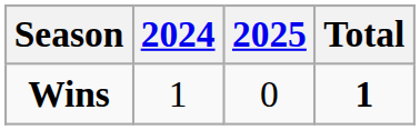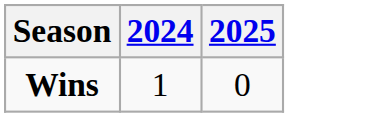- column: Total | 1
